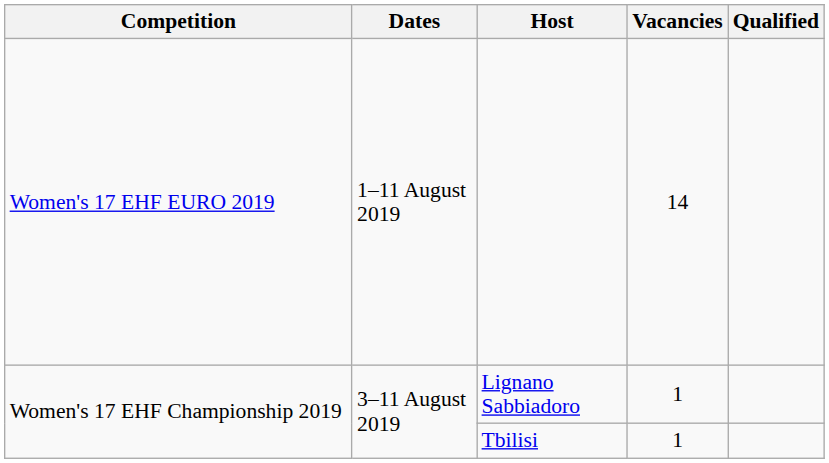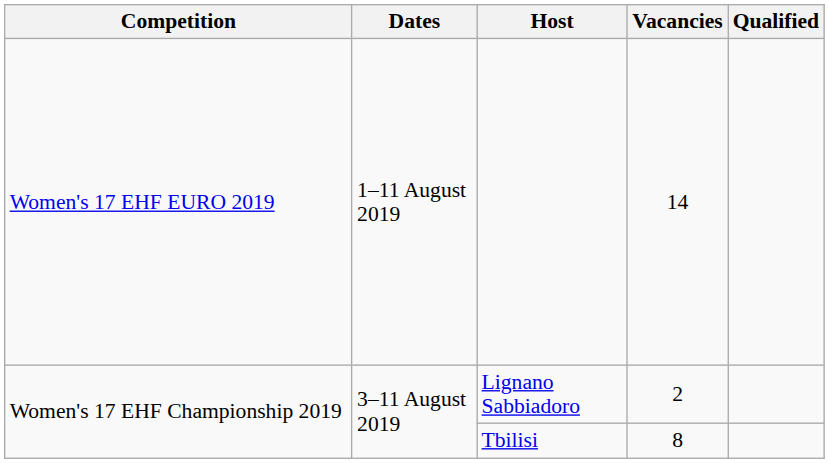Lignano Sabbiadoro | Vacancies: 1 -> 2
Tbilisi | Vacancies: 1 -> 8
